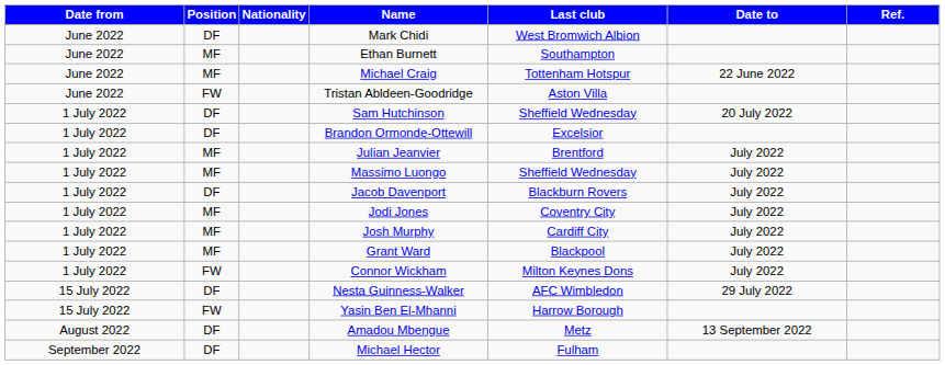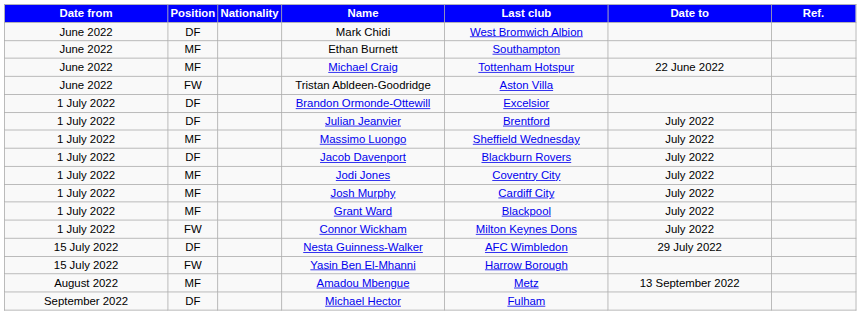- row: 1 July 2022 | DF | Sam Hutchinson | Sheffield Wednesday | 20 July 2022
Julian Jeanvier | Position: MF -> DF
Amadou Mbengue | Position: DF -> MF
